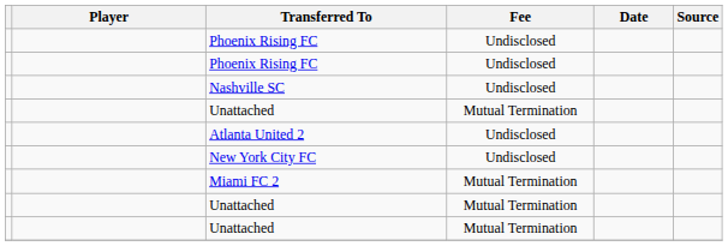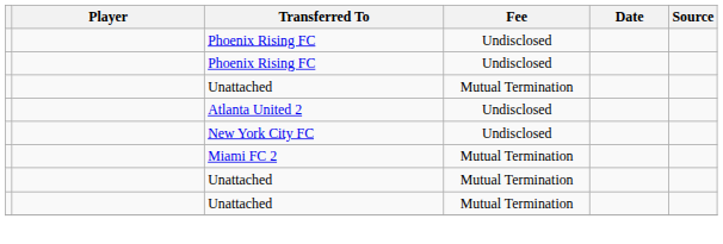- row: Nashville SC | Undisclosed
